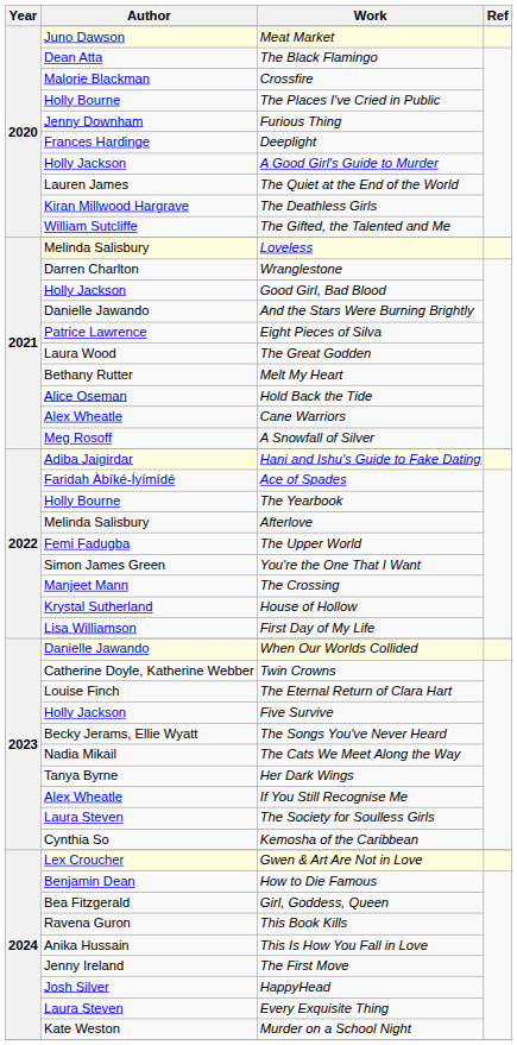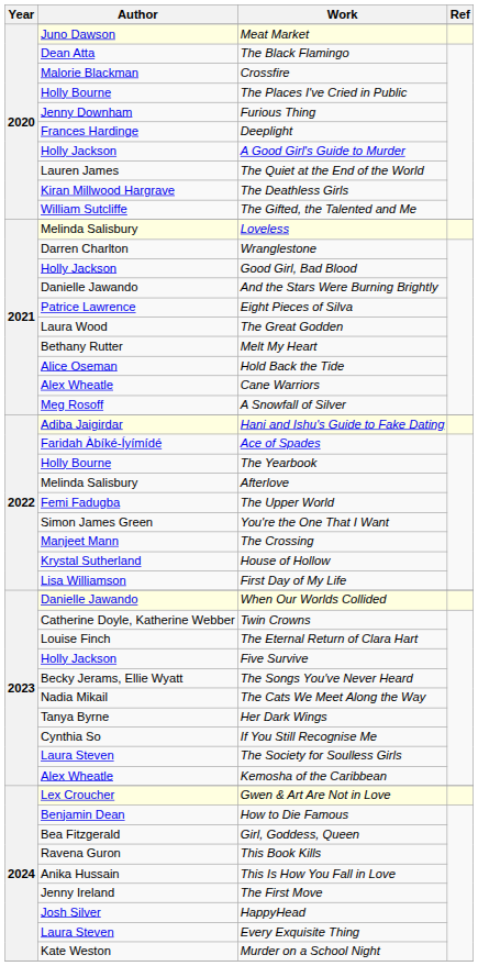If You Still Recognise Me | Author: Alex Wheatle -> Cynthia So
Kemosha of the Caribbean | Author: Cynthia So -> Alex Wheatle
